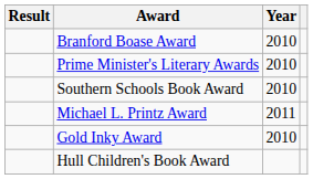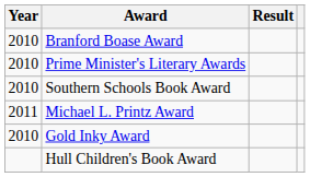columns swapped: Year <-> Result
